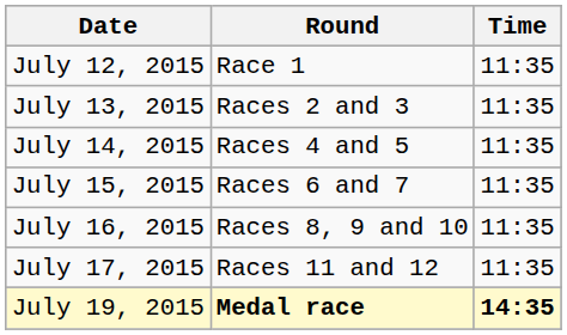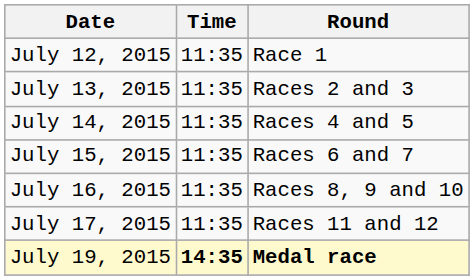columns swapped: Time <-> Round
